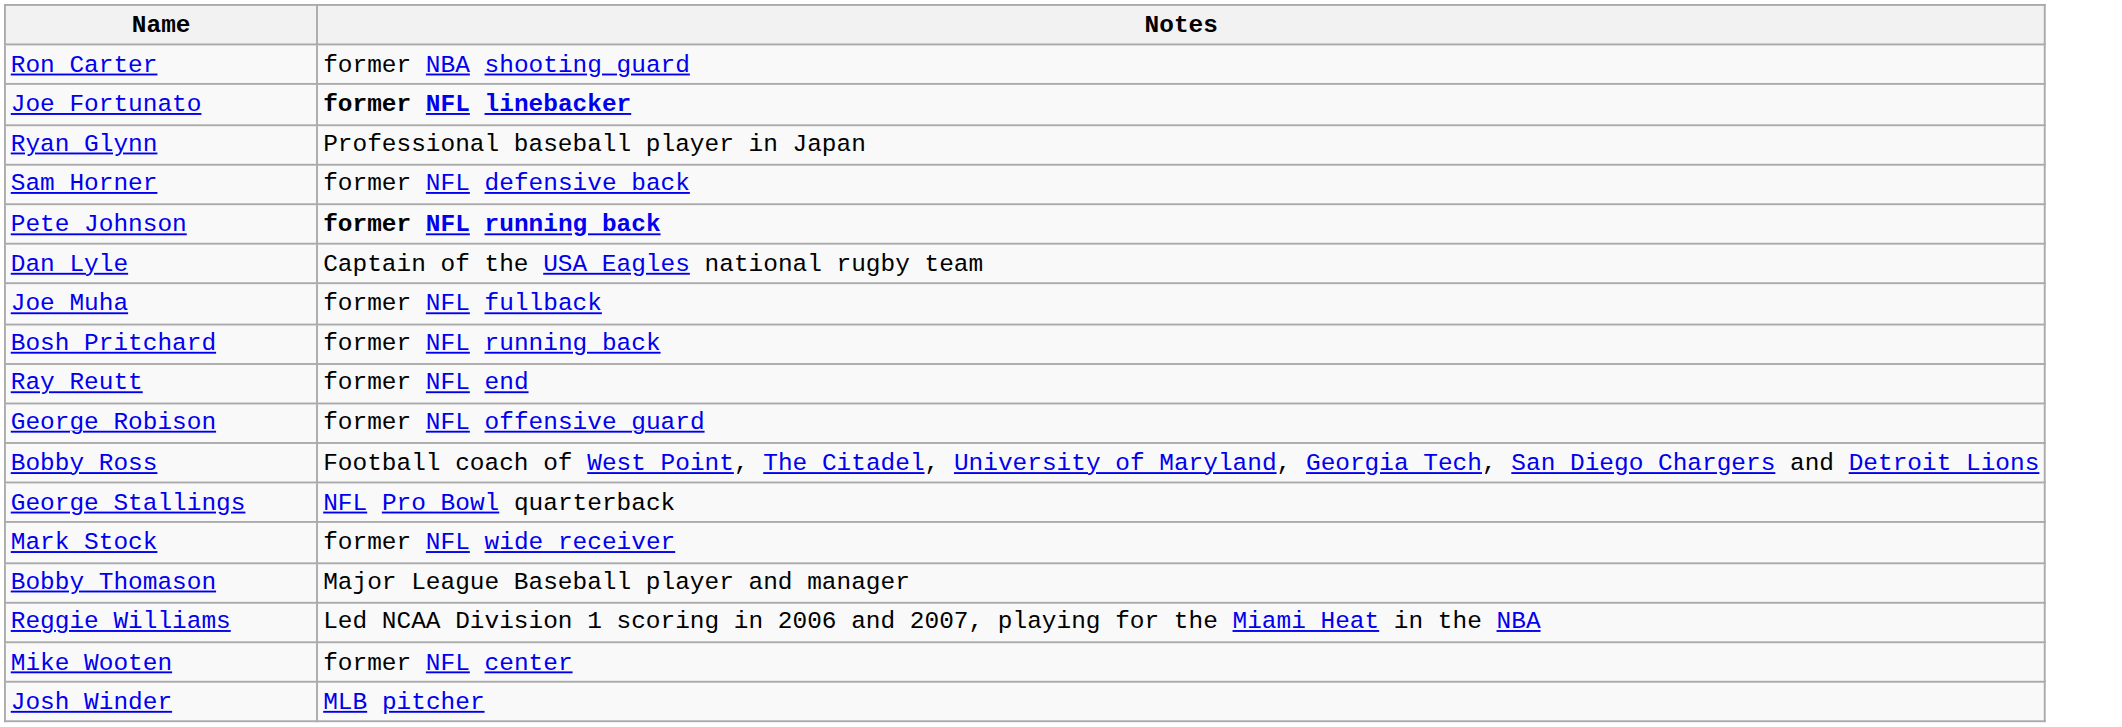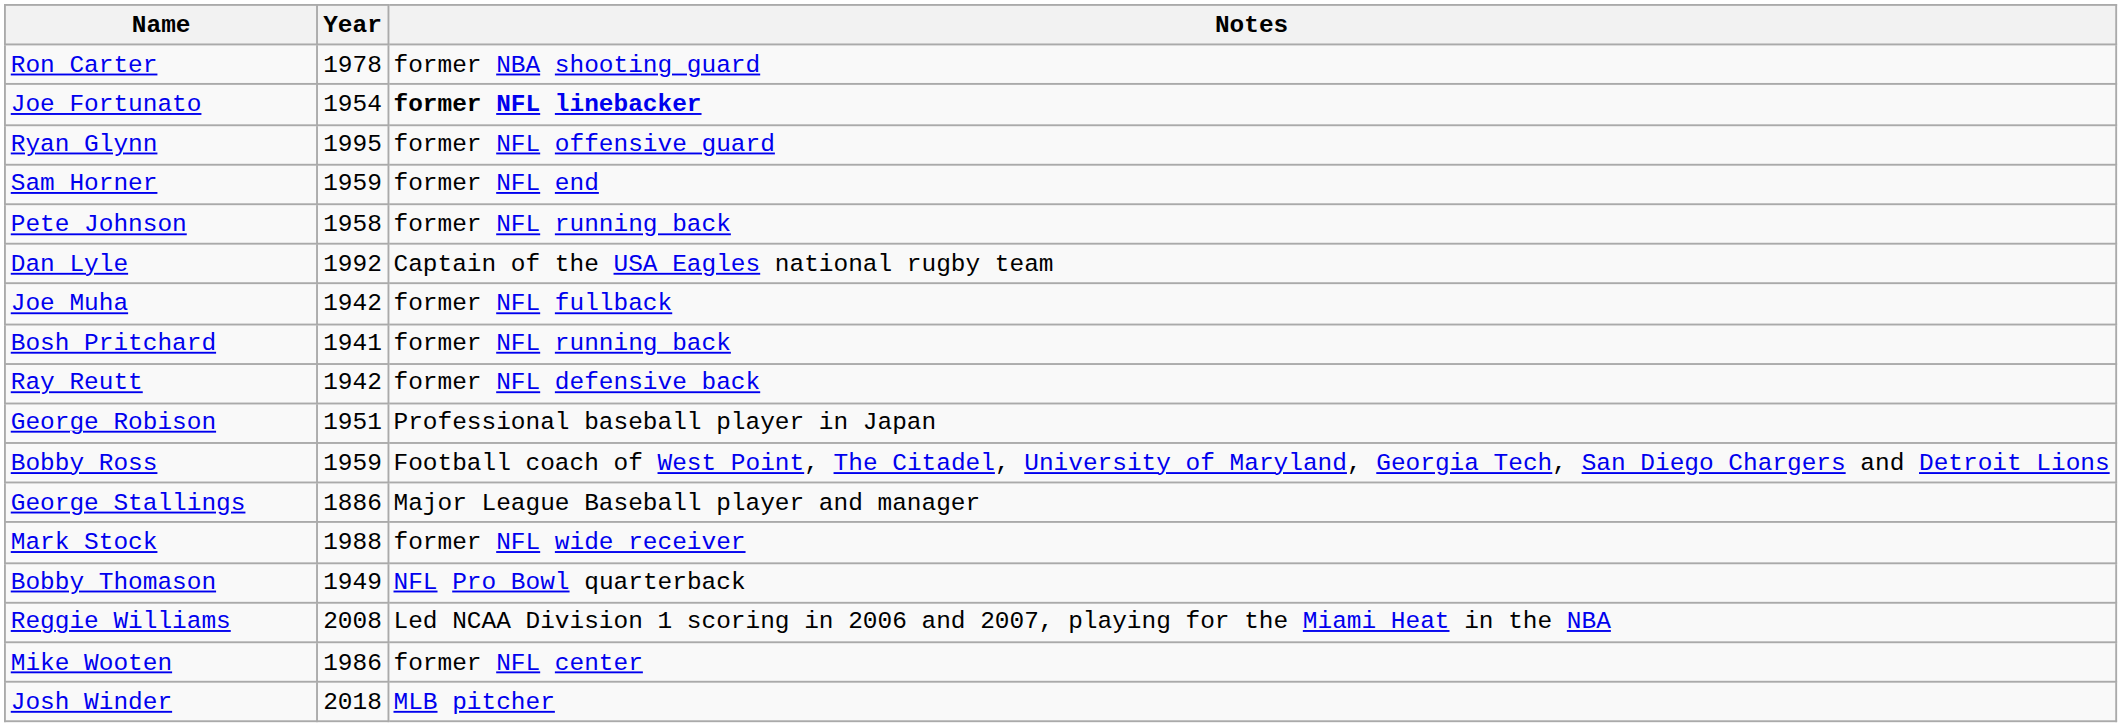+ column: Year | 1978 | 1954 | 1995 | 1959 | 1958 | 1992 | 1942 | 1941 | 1942 | 1951 | 1959 | 1886 | 1988 | 1949 | 2008 | 1986 | 2018
Ryan Glynn | Notes: Professional baseball player in Japan -> former NFL offensive guard
Sam Horner | Notes: former NFL defensive back -> former NFL end
Pete Johnson | Notes: bold -> normal
Ray Reutt | Notes: former NFL end -> former NFL defensive back
George Robison | Notes: former NFL offensive guard -> Professional baseball player in Japan
George Stallings | Notes: NFL Pro Bowl quarterback -> Major League Baseball player and manager
Bobby Thomason | Notes: Major League Baseball player and manager -> NFL Pro Bowl quarterback
